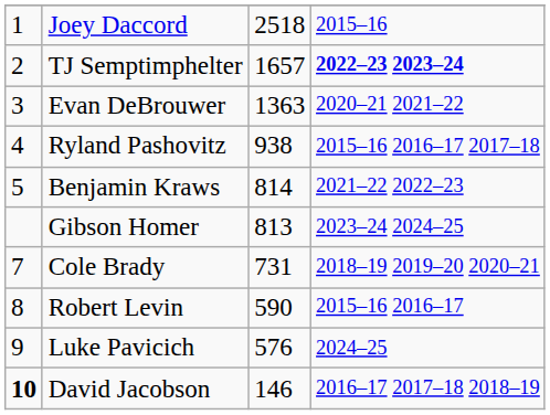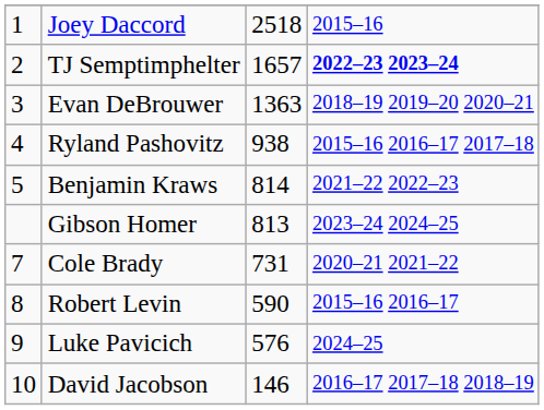Evan DeBrouwer | column 4: 2020–21 2021–22 -> 2018–19 2019–20 2020–21
Cole Brady | column 4: 2018–19 2019–20 2020–21 -> 2020–21 2021–22
David Jacobson | column 1: bold -> normal
